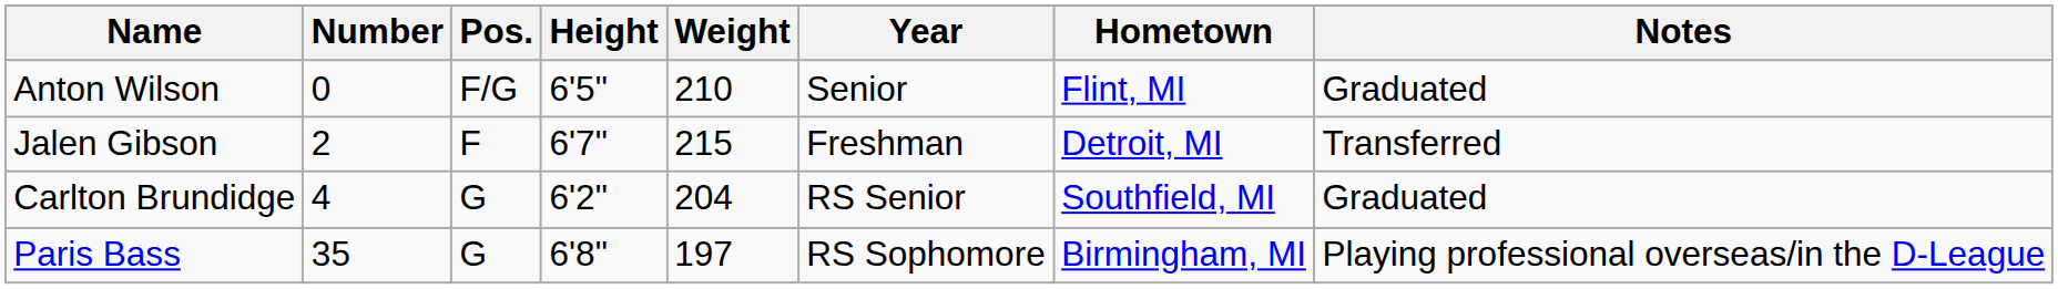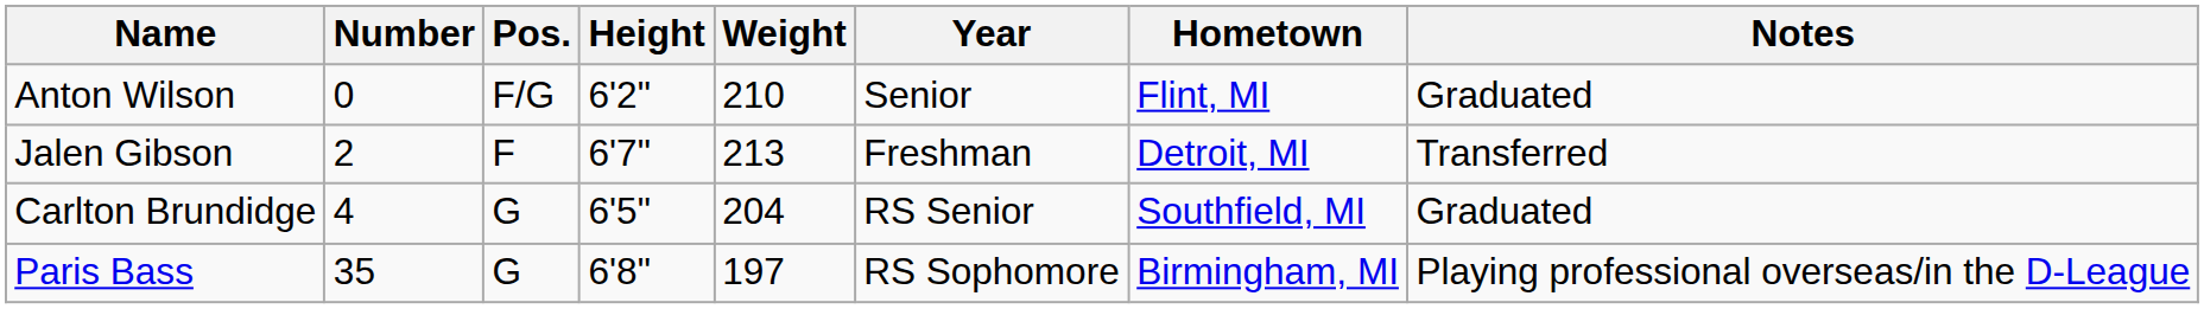Anton Wilson | Height: 6'5" -> 6'2"
Jalen Gibson | Weight: 215 -> 213
Carlton Brundidge | Height: 6'2" -> 6'5"
